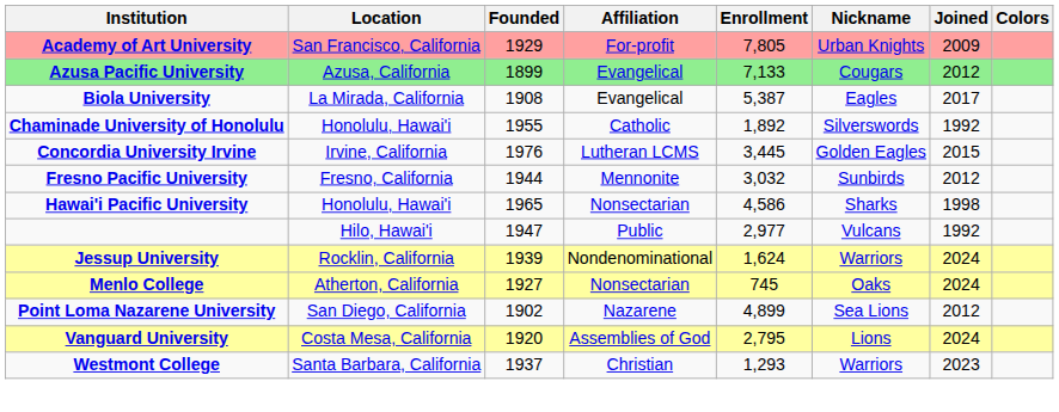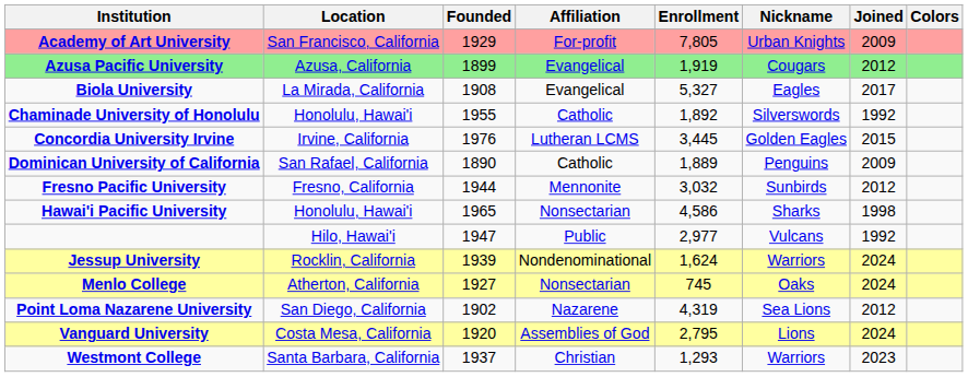Azusa Pacific University | Enrollment: 7,133 -> 1,919
Biola University | Enrollment: 5,387 -> 5,327
+ row: Dominican University of California | San Rafael, California | 1890 | Catholic | 1,889 | Penguins | 2009
Point Loma Nazarene University | Enrollment: 4,899 -> 4,319
